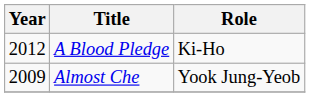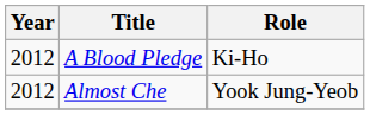Almost Che | Year: 2009 -> 2012
